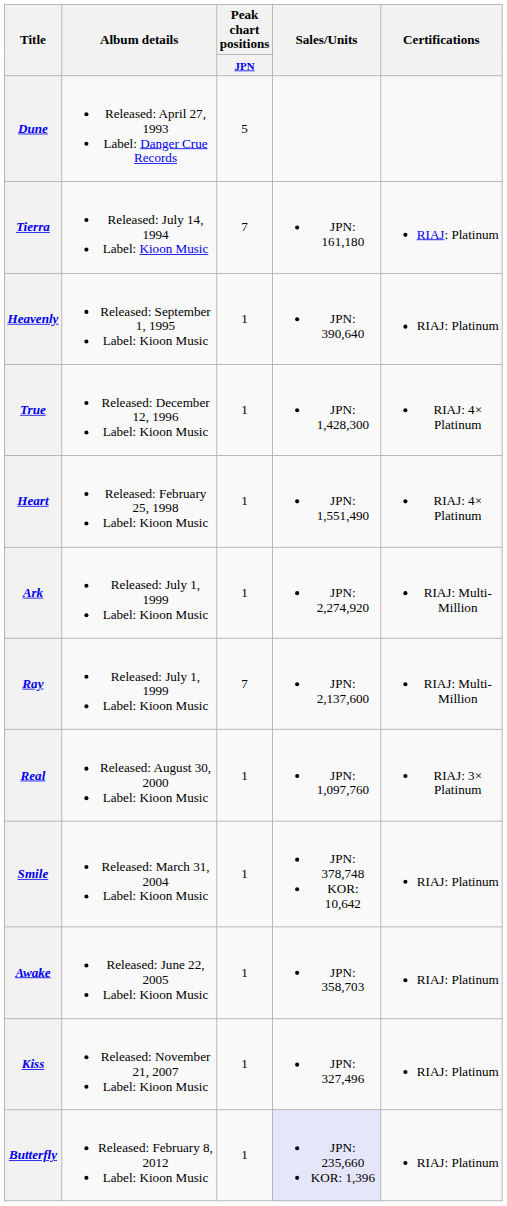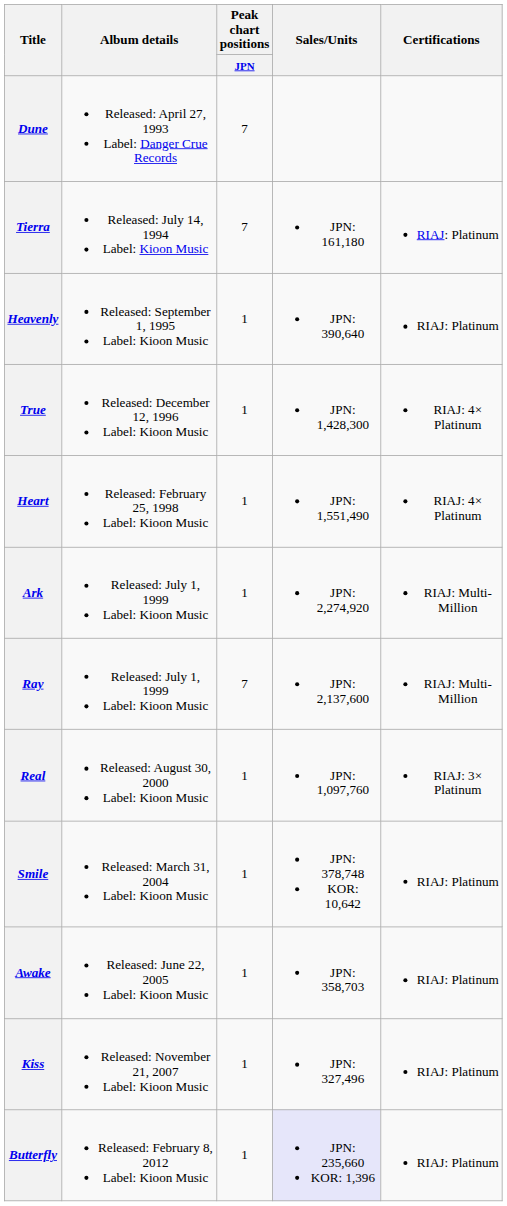Dune | Peak chart positions / JPN: 5 -> 7
